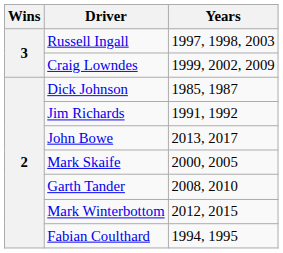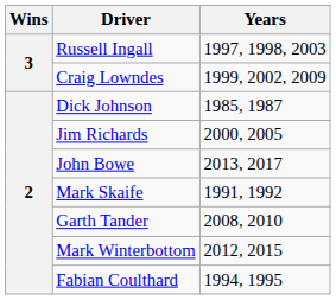Jim Richards | Years: 1991, 1992 -> 2000, 2005
Mark Skaife | Years: 2000, 2005 -> 1991, 1992
